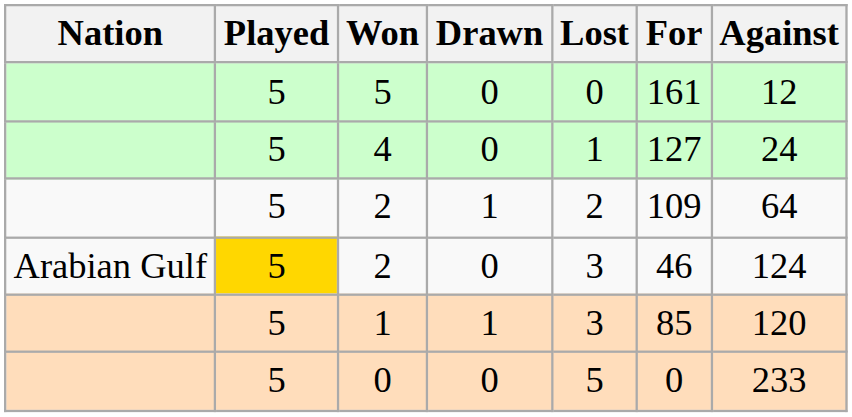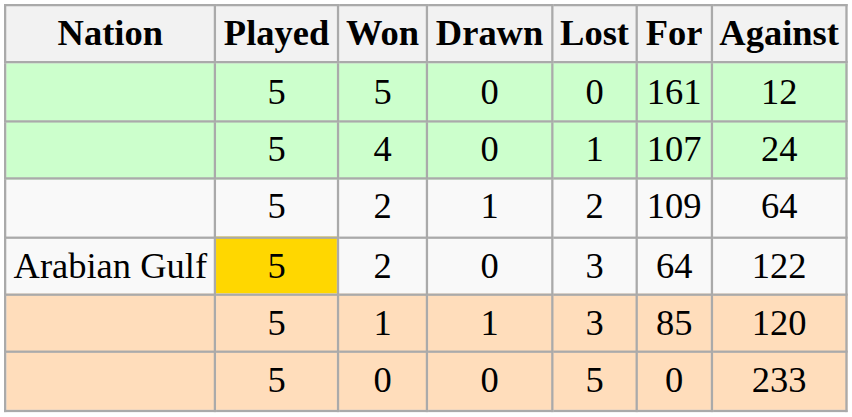4 | For: 127 -> 107
Arabian Gulf / 2 | For: 46 -> 64
Arabian Gulf / 2 | Against: 124 -> 122
